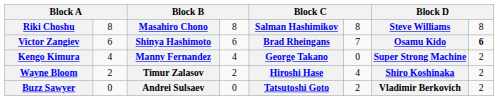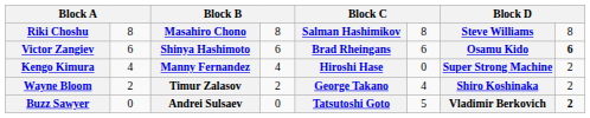Victor Zangiev | column 6: 7 -> 6
Kengo Kimura | column 5: George Takano -> Hiroshi Hase
Wayne Bloom | column 5: Hiroshi Hase -> George Takano
Buzz Sawyer | column 6: 2 -> 5
Buzz Sawyer | column 8: normal -> bold
